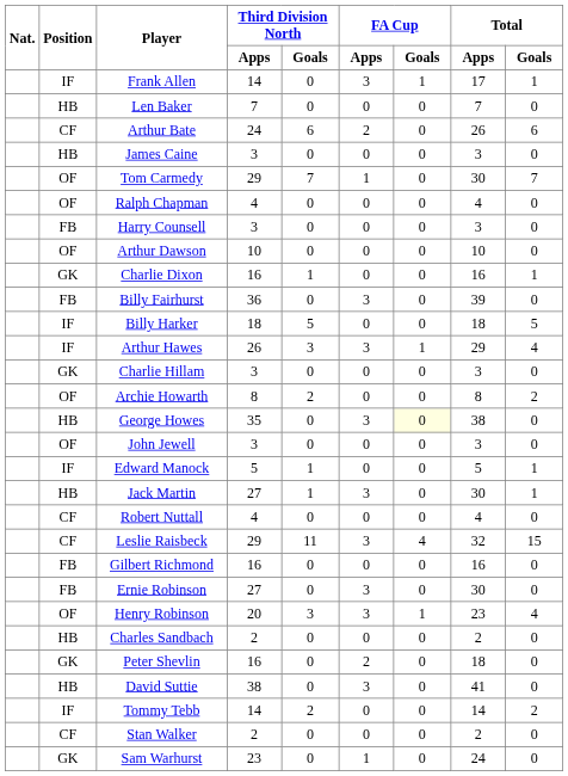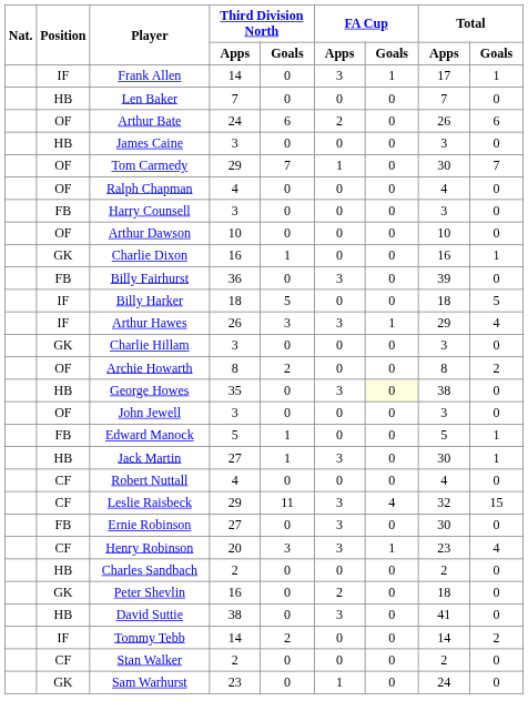Arthur Bate | Position: CF -> OF
Edward Manock | Position: IF -> FB
- row: FB | Gilbert Richmond | 16 | 0 | 0 | 0 | 16 | 0
Henry Robinson | Position: OF -> CF
